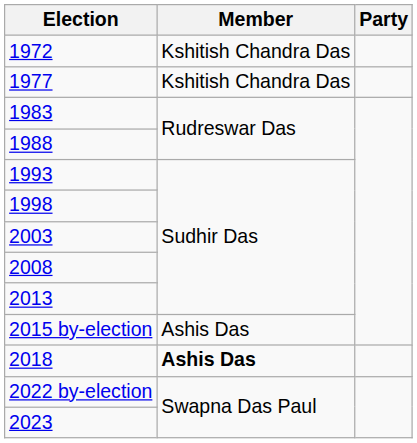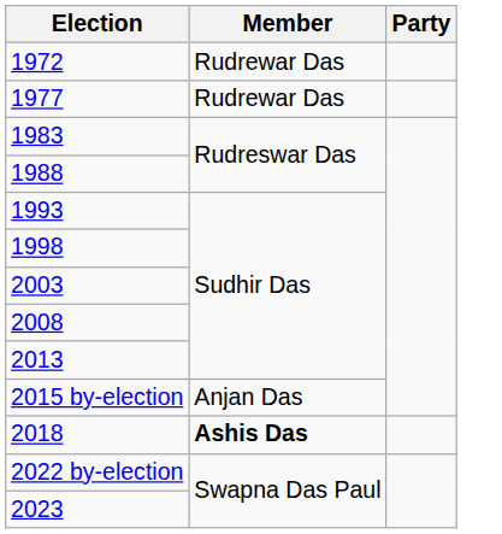1972 | Member: Kshitish Chandra Das -> Rudrewar Das
1977 | Member: Kshitish Chandra Das -> Rudrewar Das
2015 by-election | Member: Ashis Das -> Anjan Das
